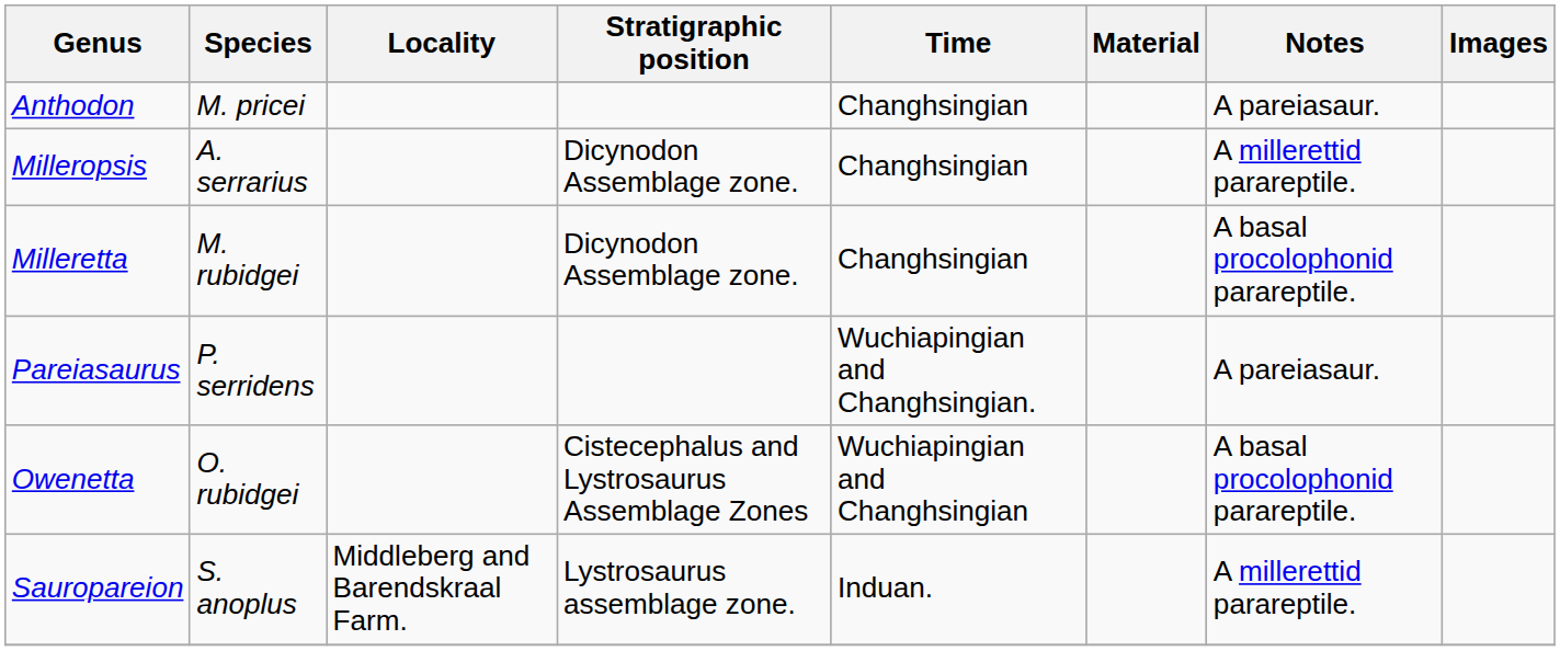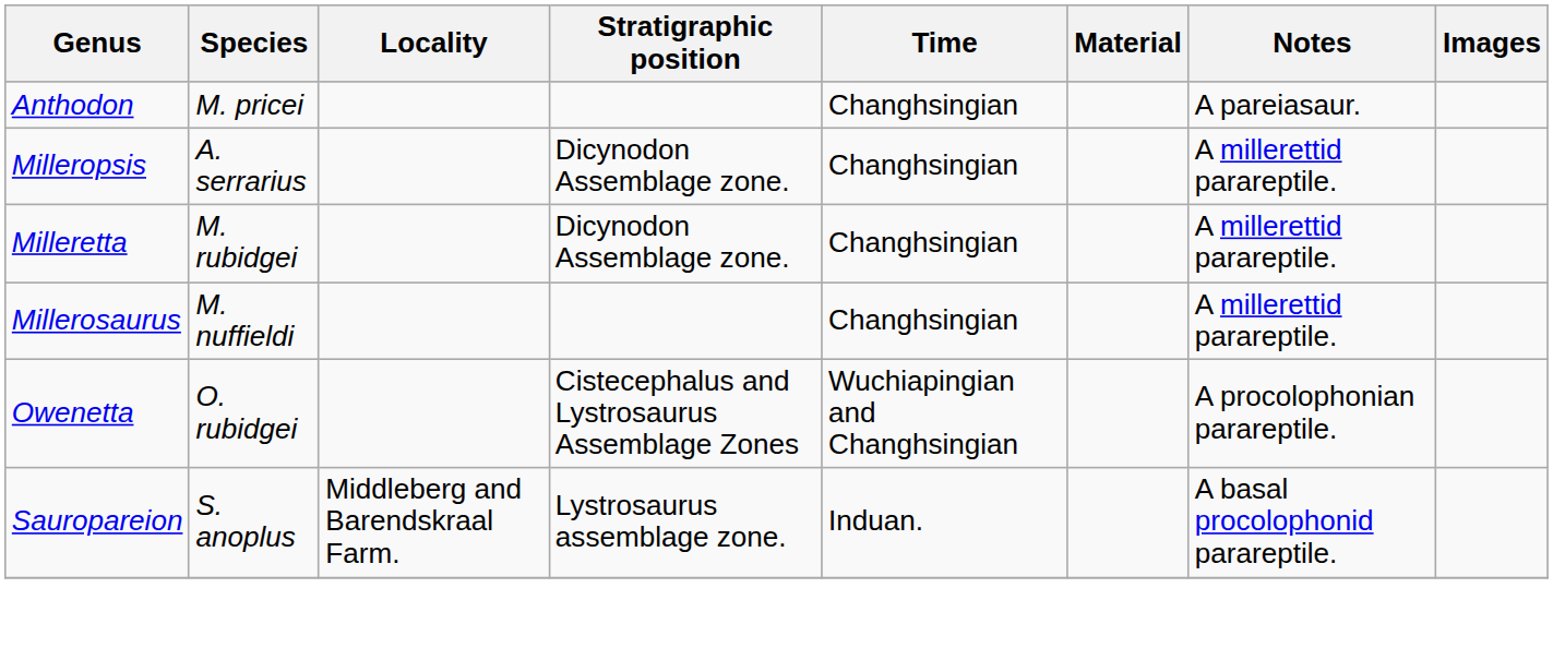Milleretta | Notes: A basal procolophonid parareptile. -> A millerettid parareptile.
+ row: Millerosaurus | M. nuffieldi | Changhsingian | A millerettid parareptile.
- row: Pareiasaurus | P. serridens | Wuchiapingian and Changhsingian. | A pareiasaur.
Owenetta | Notes: A basal procolophonid parareptile. -> A procolophonian parareptile.
Sauropareion | Notes: A millerettid parareptile. -> A basal procolophonid parareptile.
